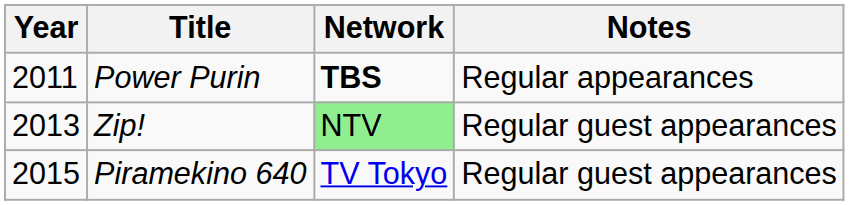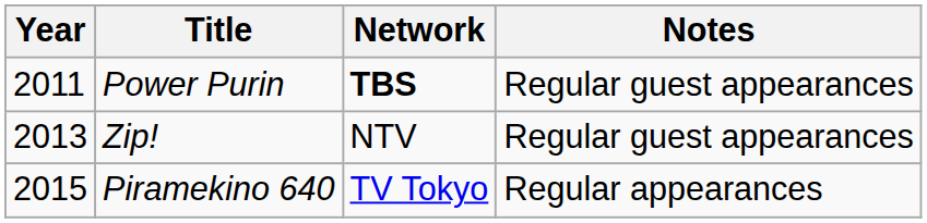Power Purin | Notes: Regular appearances -> Regular guest appearances
Zip! | Network: lightgreen background -> no background
Piramekino 640 | Notes: Regular guest appearances -> Regular appearances
